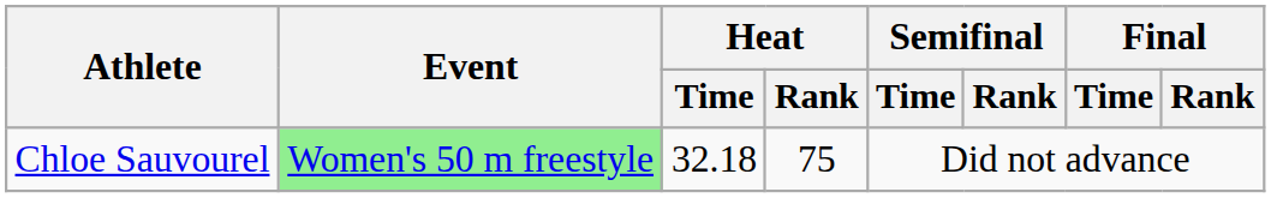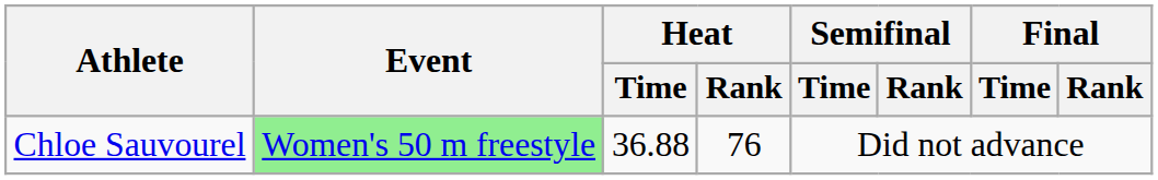Chloe Sauvourel | Heat / Time: 32.18 -> 36.88
Chloe Sauvourel | Heat / Rank: 75 -> 76
